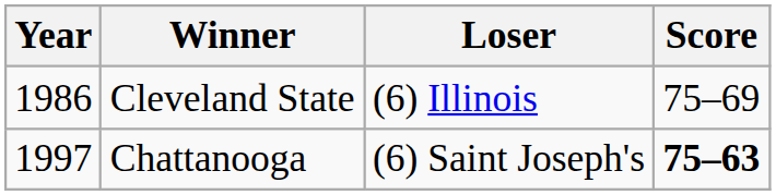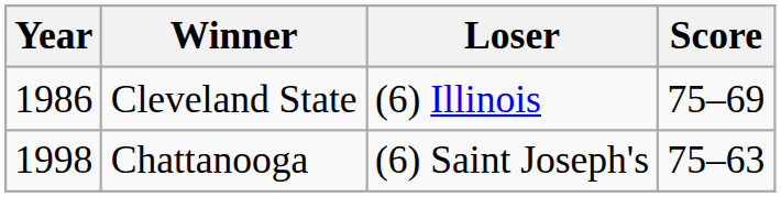Chattanooga | Year: 1997 -> 1998
Chattanooga | Score: bold -> normal
